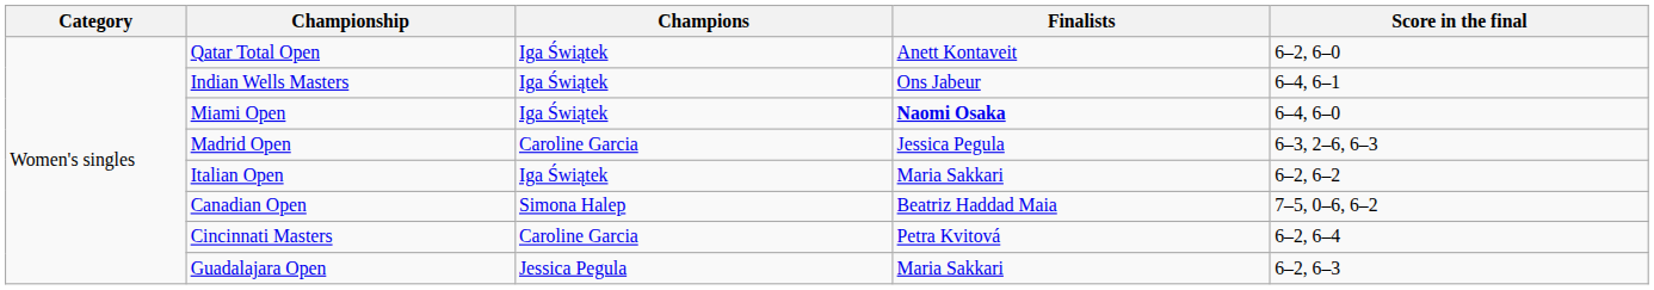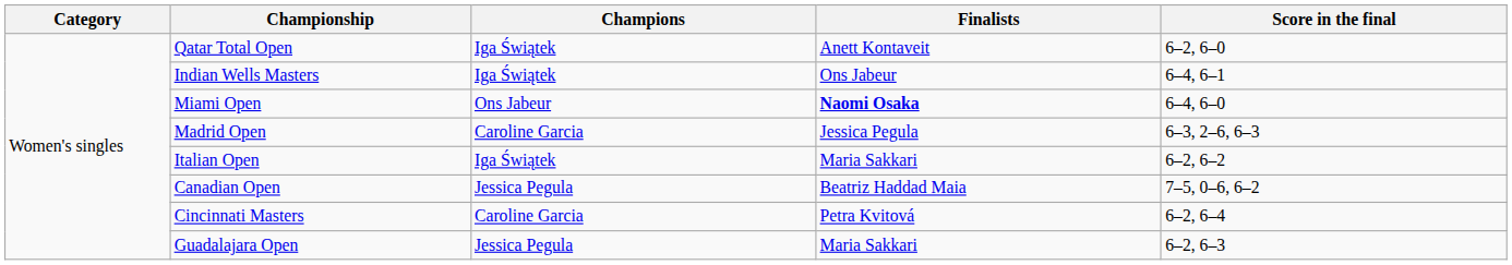Miami Open | Champions: Iga Świątek -> Ons Jabeur
Canadian Open | Champions: Simona Halep -> Jessica Pegula
